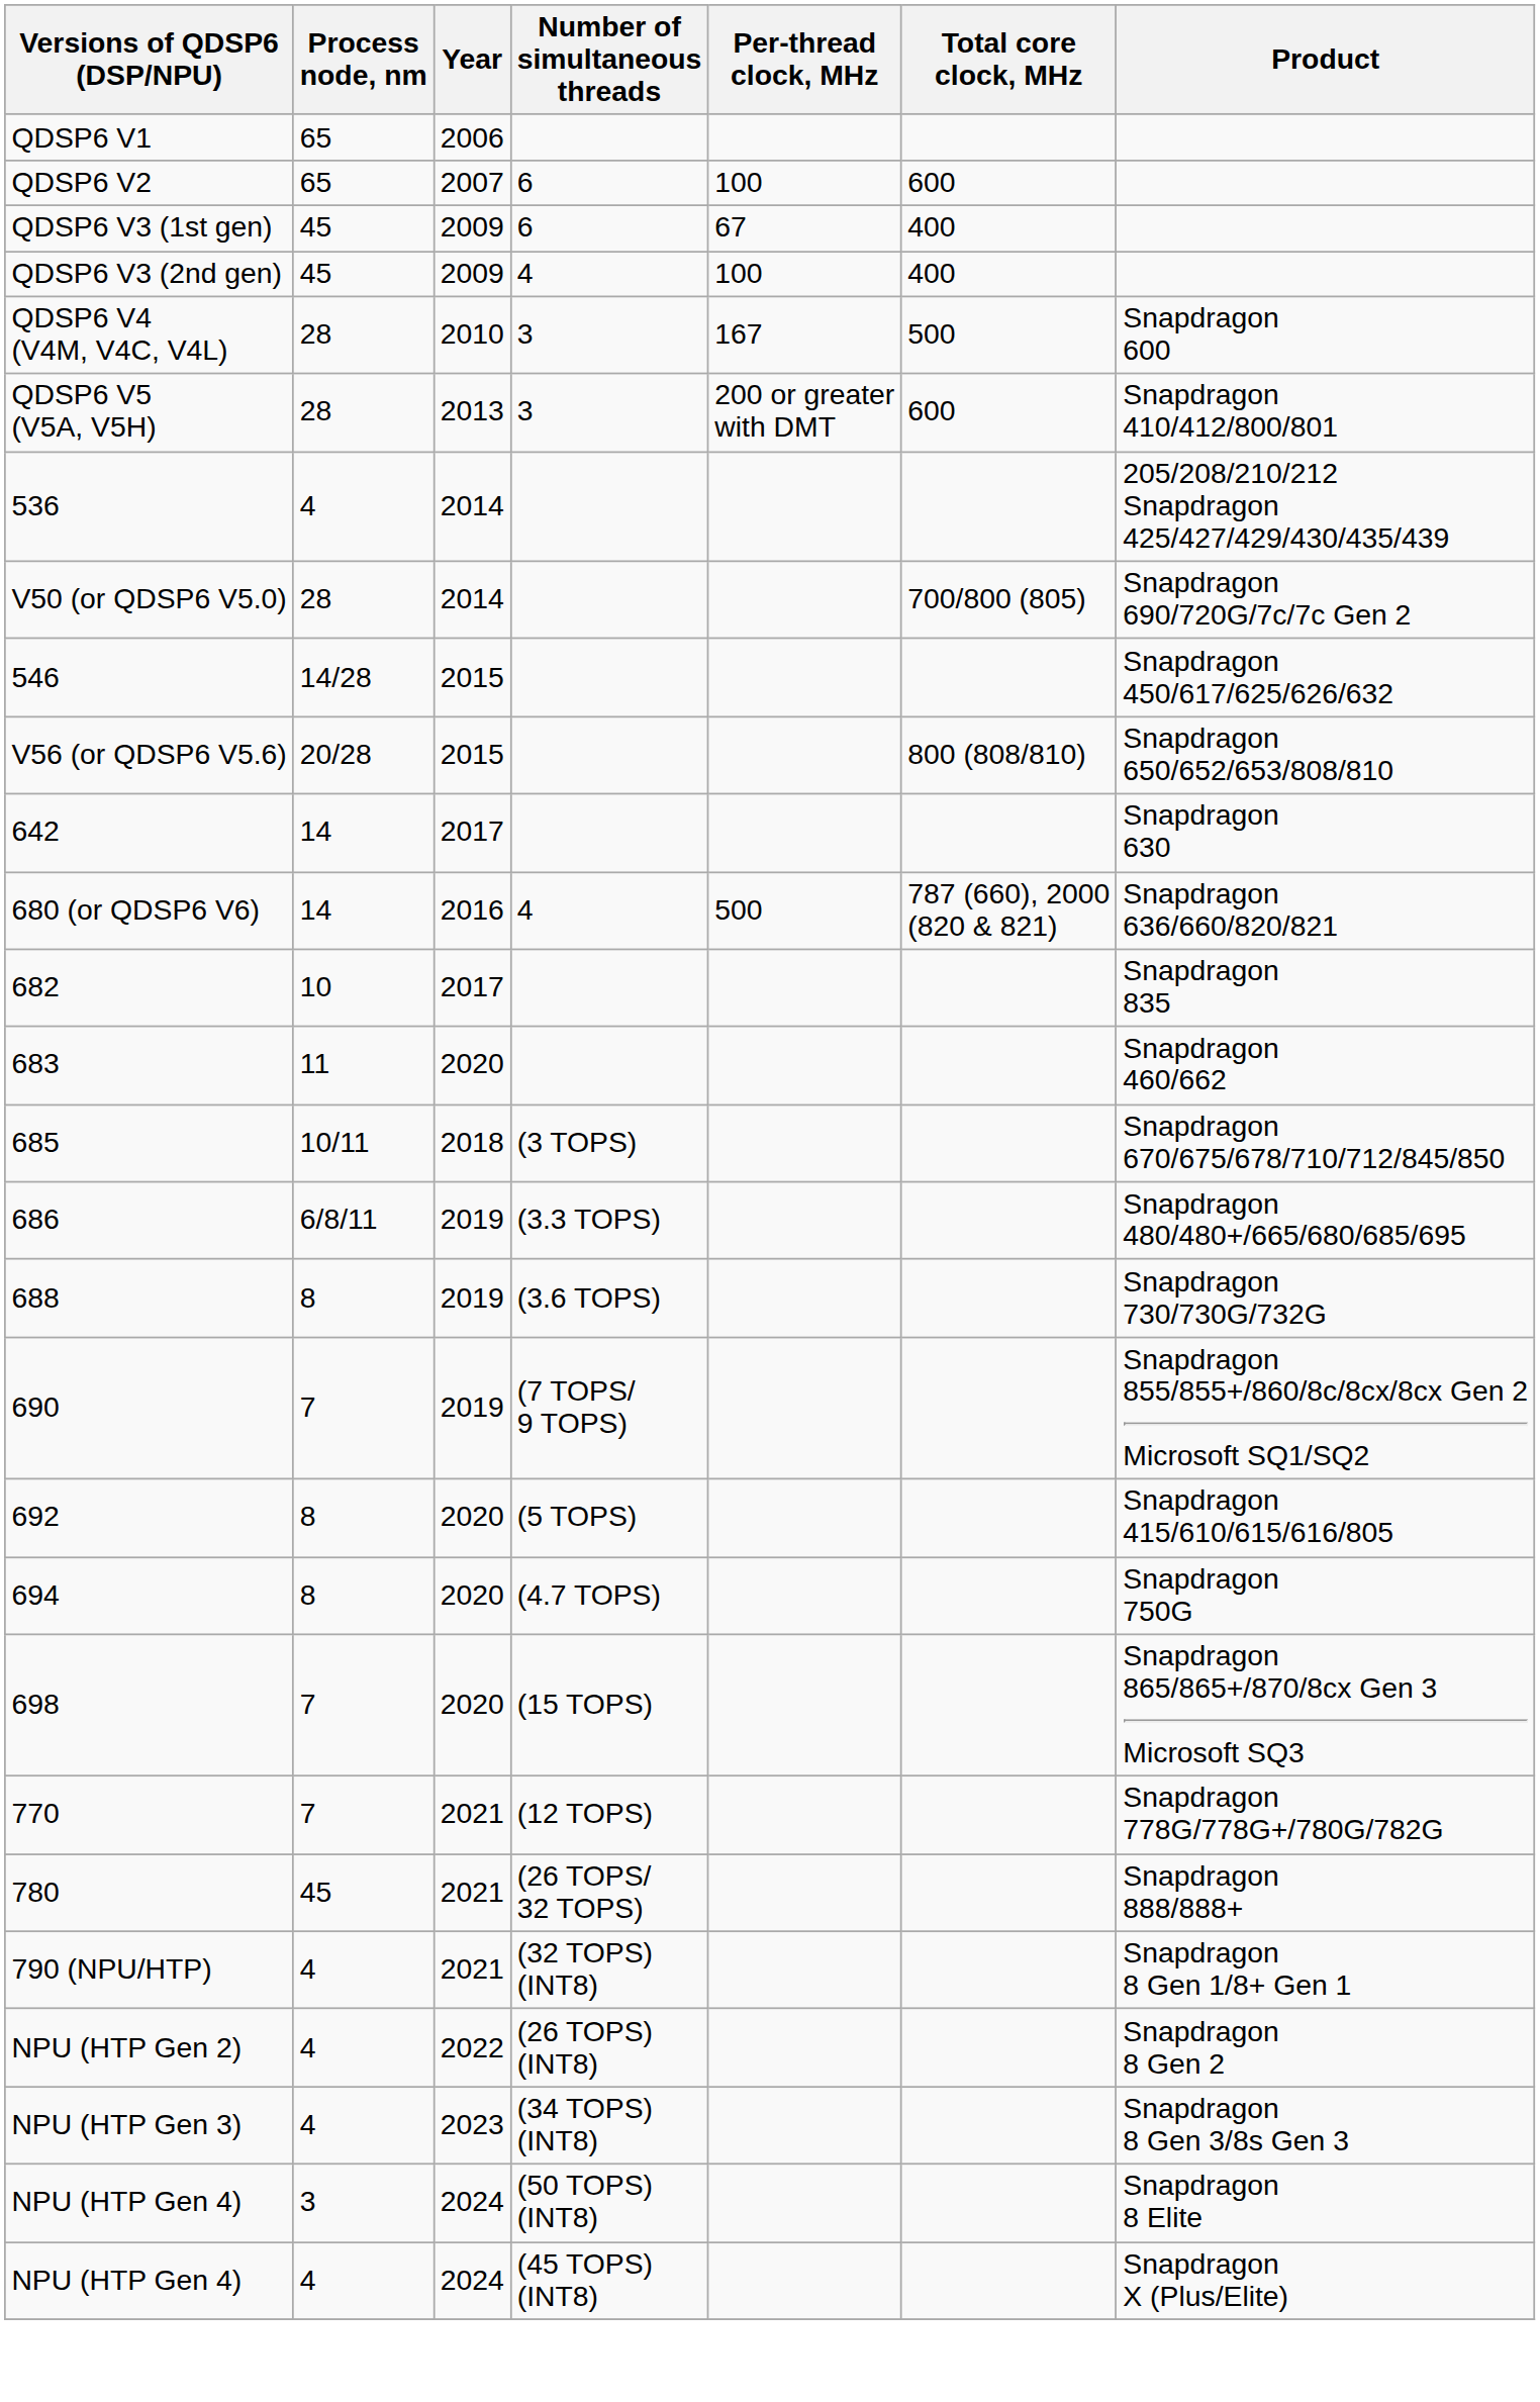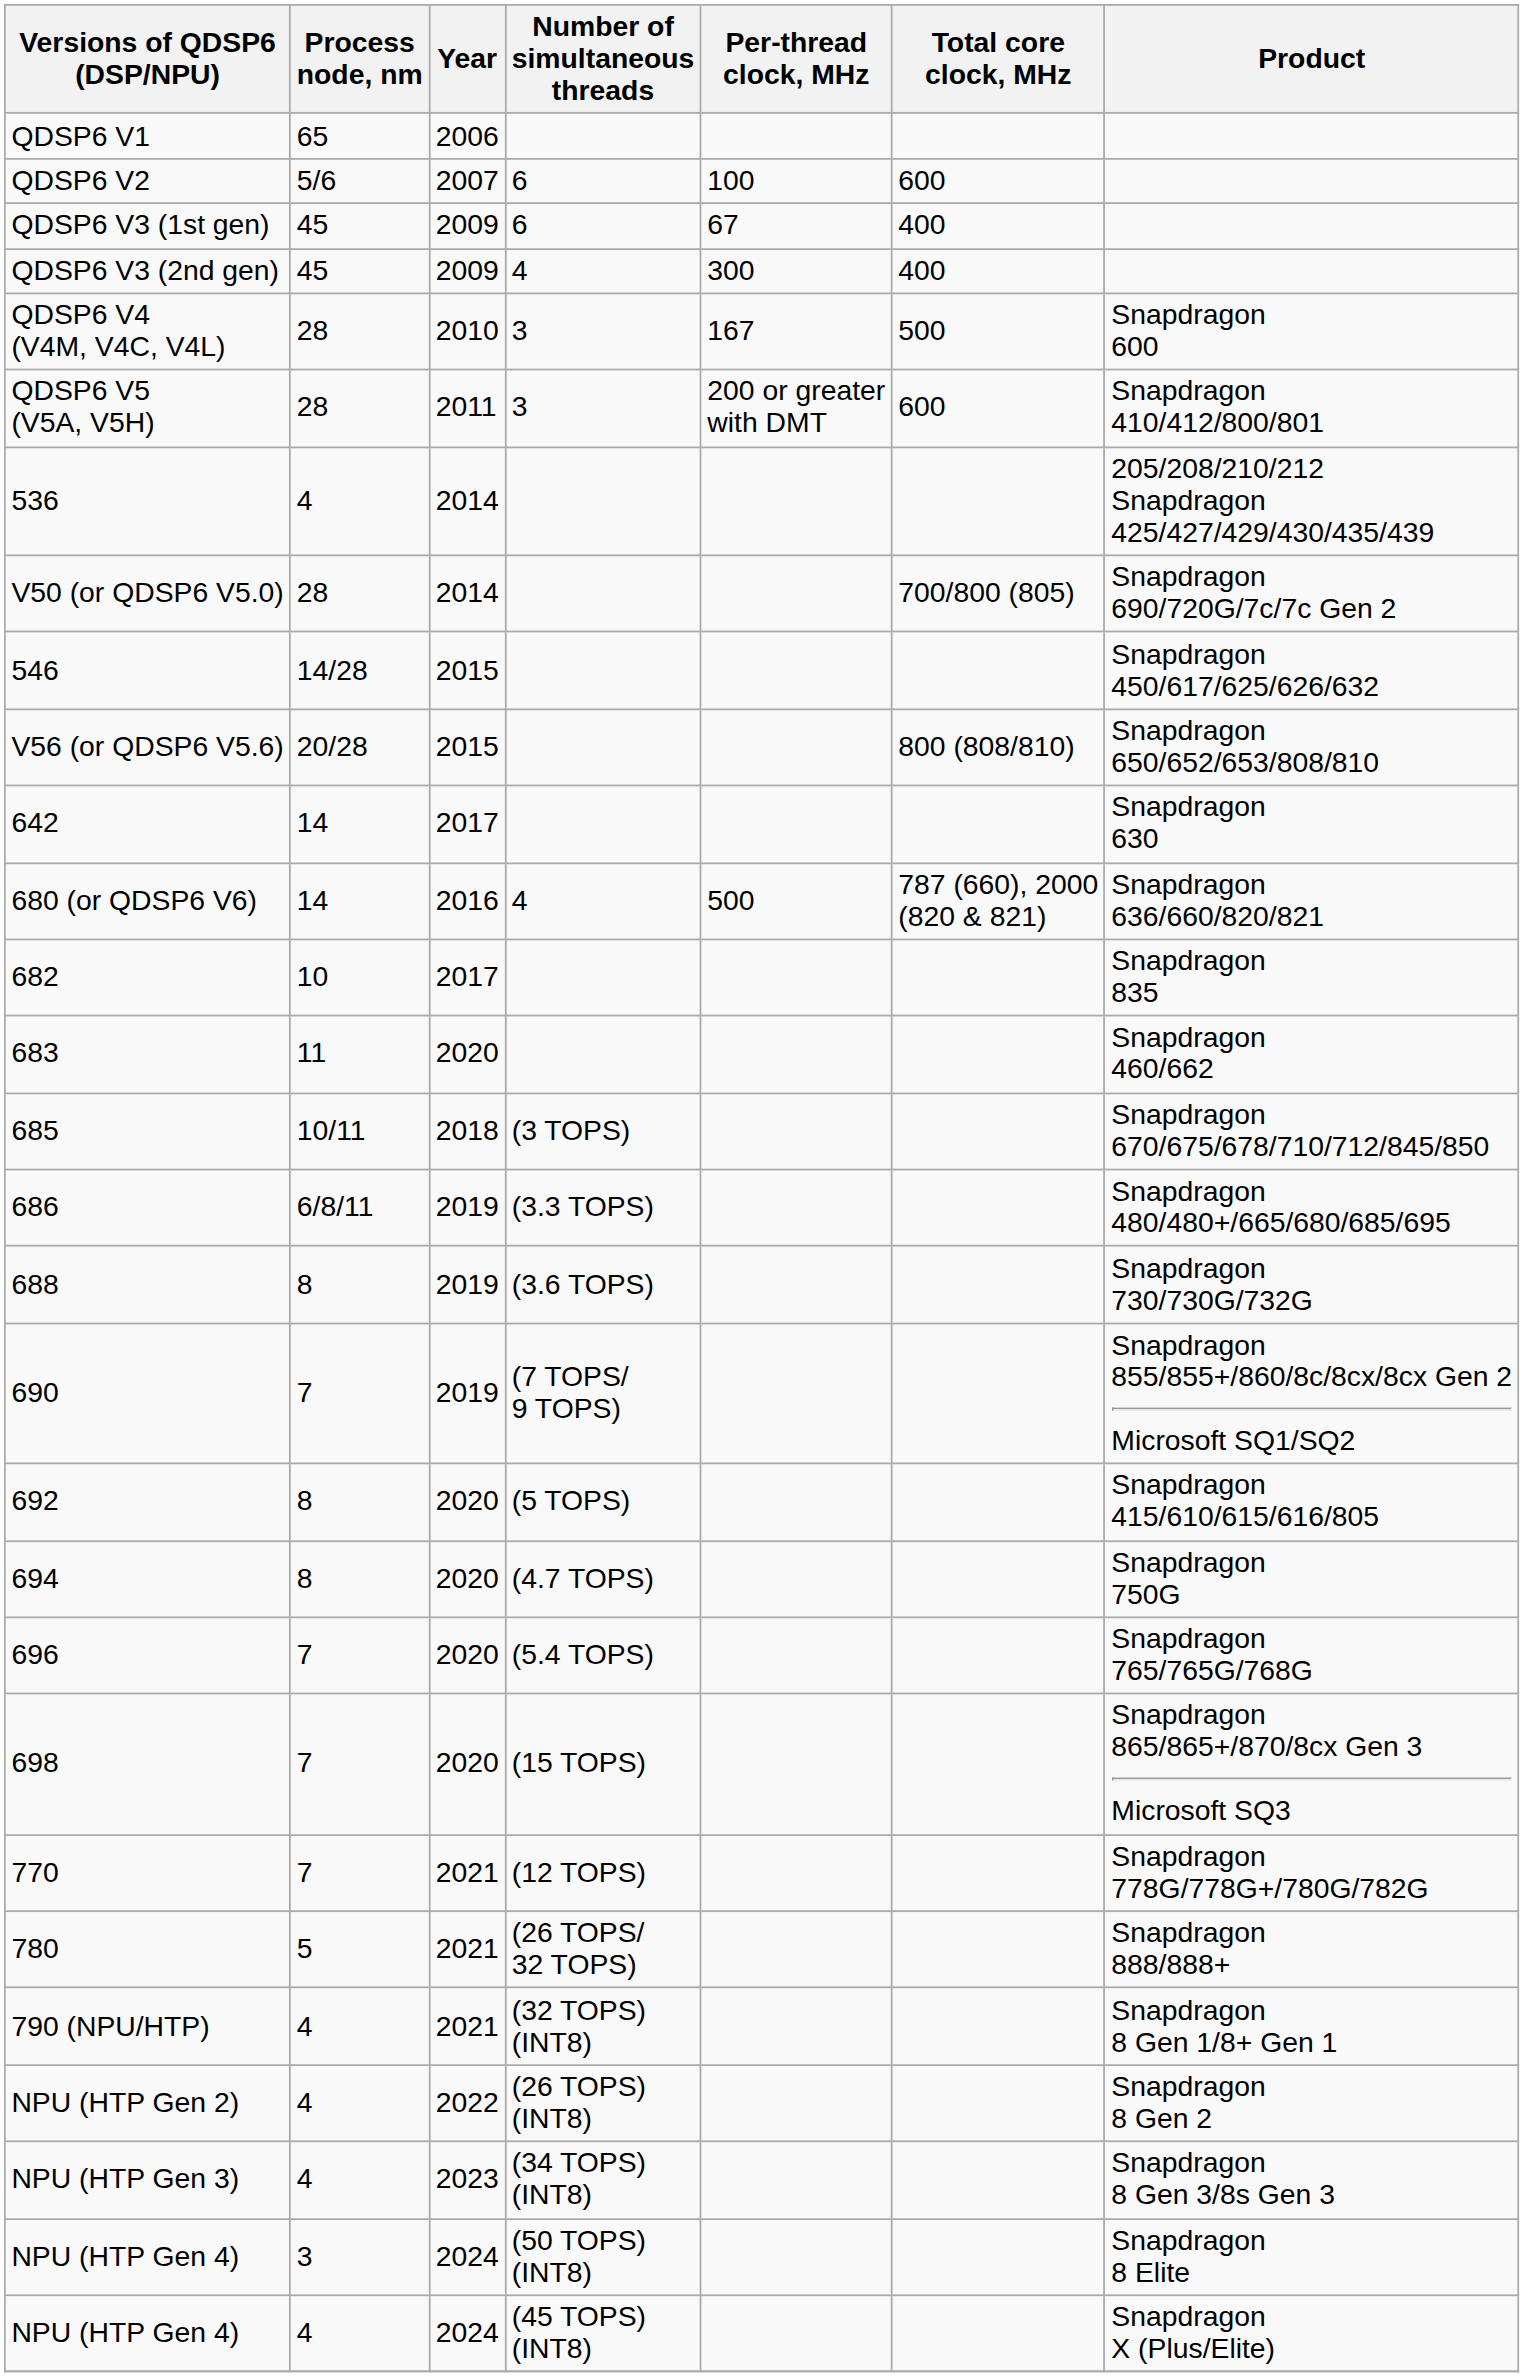QDSP6 V2 | Process node, nm: 65 -> 5/6
QDSP6 V3 (2nd gen) | Per-thread clock, MHz: 100 -> 300
QDSP6 V5 (V5A, V5H) | Year: 2013 -> 2011
+ row: 696 | 7 | 2020 | (5.4 TOPS) | Snapdragon 765/765G/768G
780 | Process node, nm: 45 -> 5
